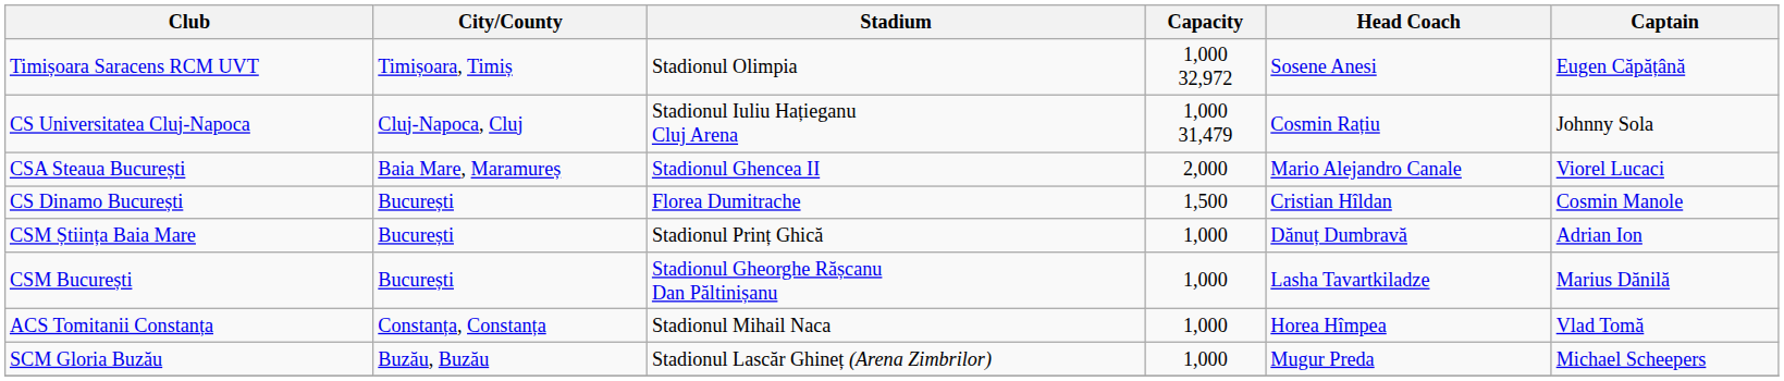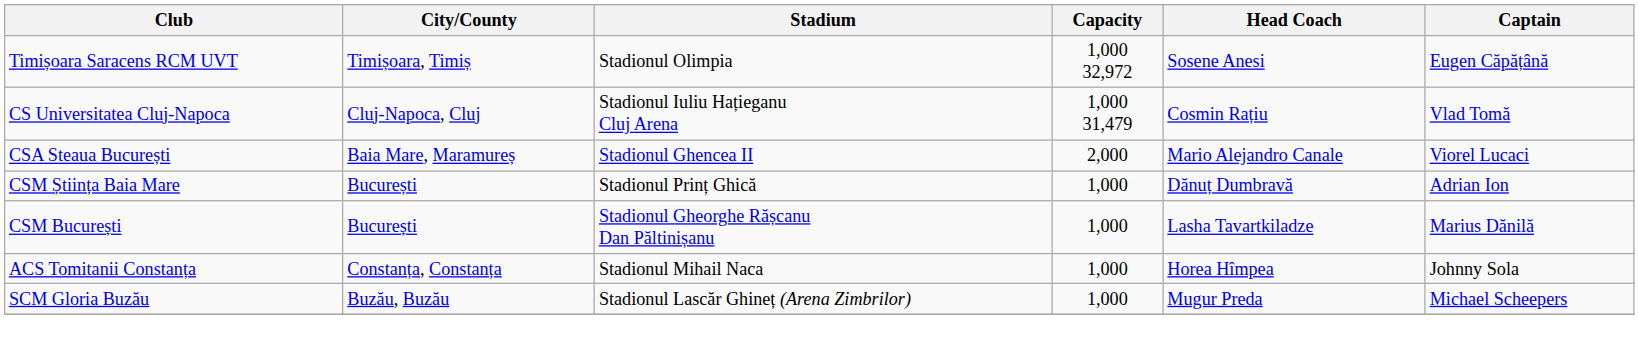CS Universitatea Cluj-Napoca | Captain: Johnny Sola -> Vlad Tomă
- row: CS Dinamo București | București | Florea Dumitrache | 1,500 | Cristian Hîldan | Cosmin Manole
ACS Tomitanii Constanța | Captain: Vlad Tomă -> Johnny Sola
